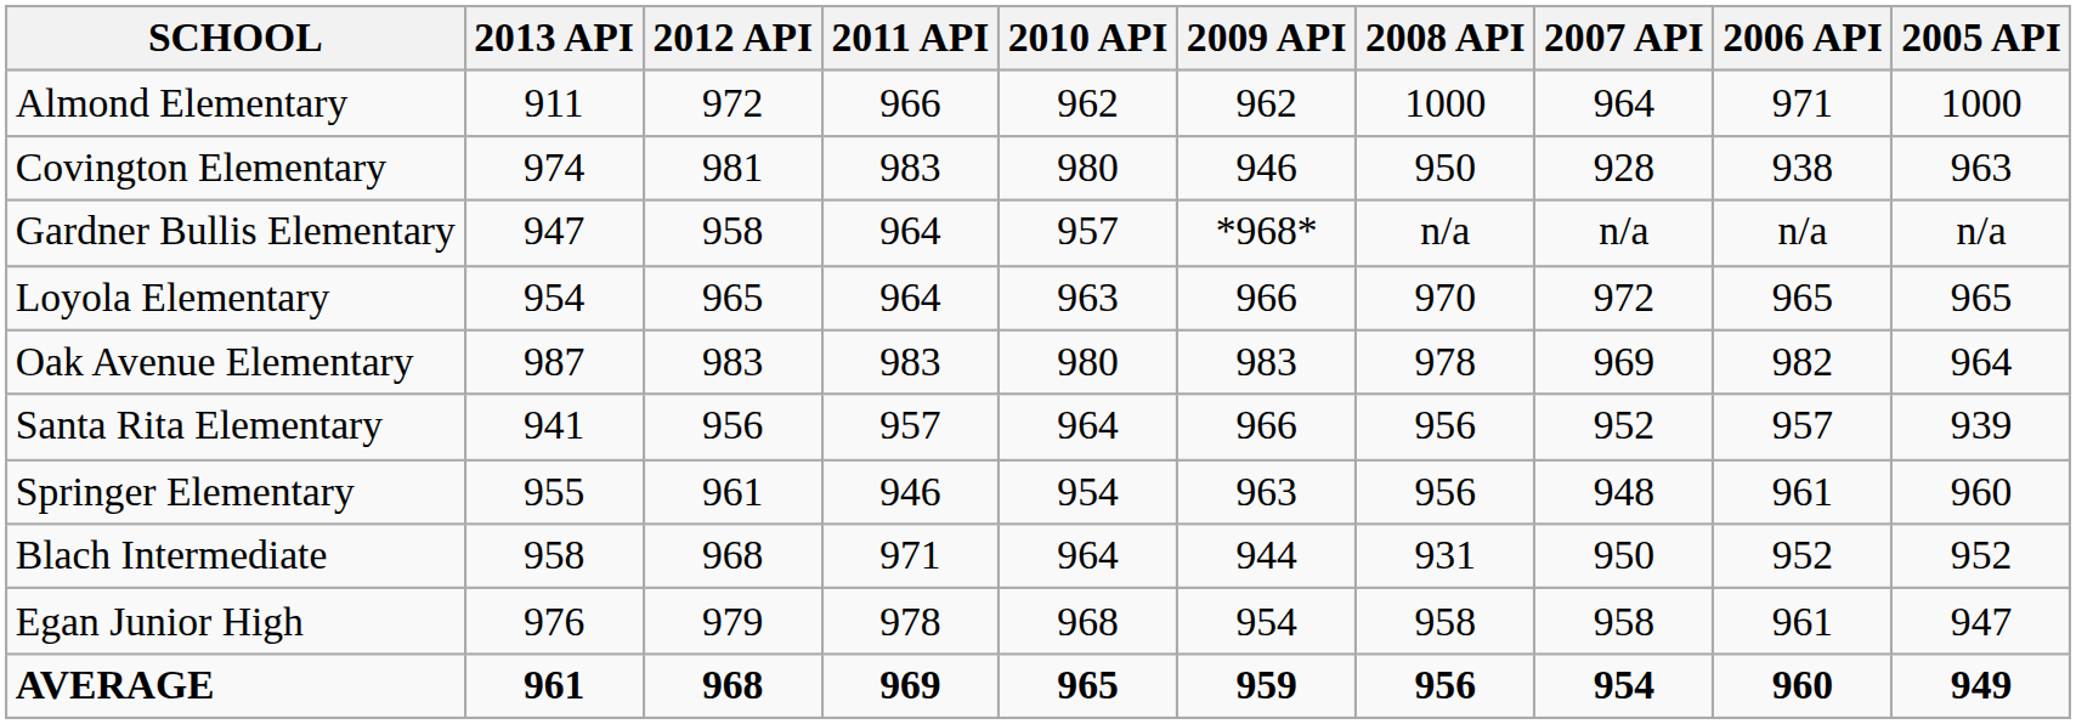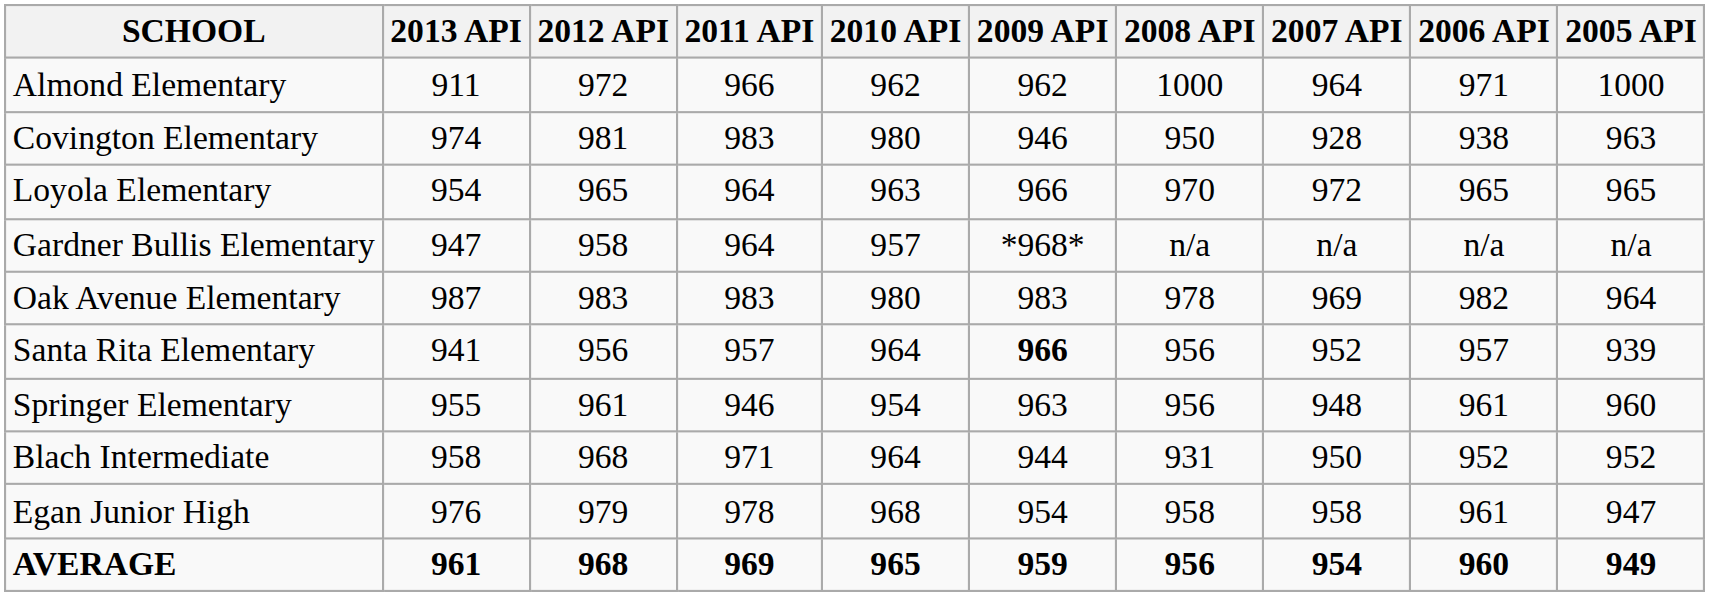rows swapped: Gardner Bullis Elementary <-> Loyola Elementary
Santa Rita Elementary | 2009 API: normal -> bold
